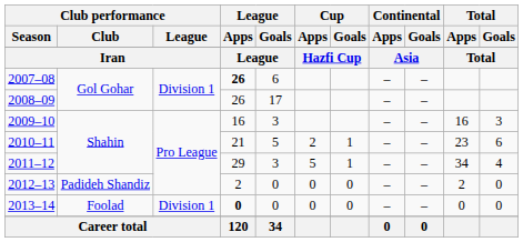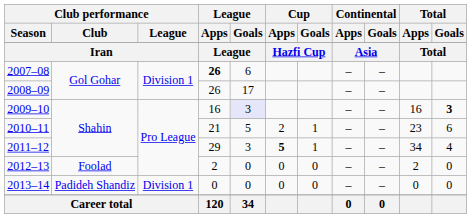2009–10 | League / Goals: no background -> lavender background
2009–10 | Total / Goals: normal -> bold
2011–12 | Cup / Apps: normal -> bold
2012–13 | Club performance / Club: Padideh Shandiz -> Foolad
2013–14 | Club performance / Club: Foolad -> Padideh Shandiz
2013–14 | League / Apps: bold -> normal
